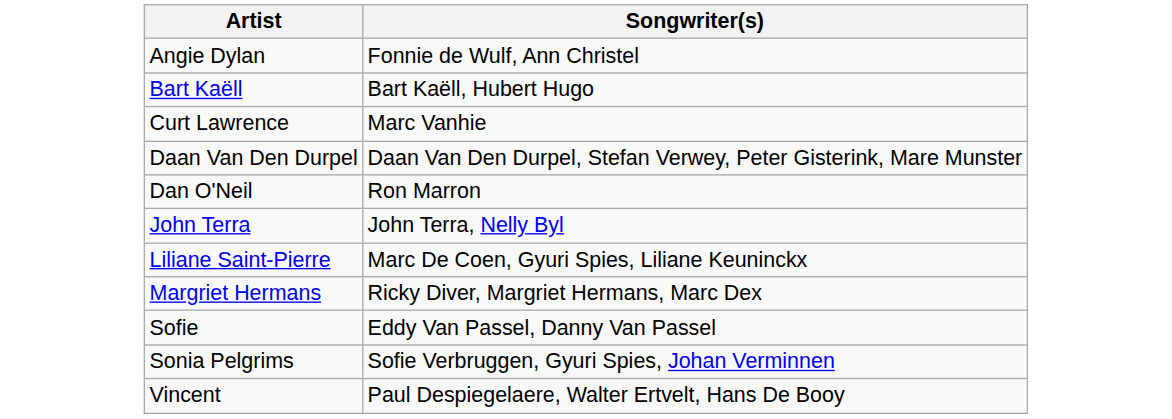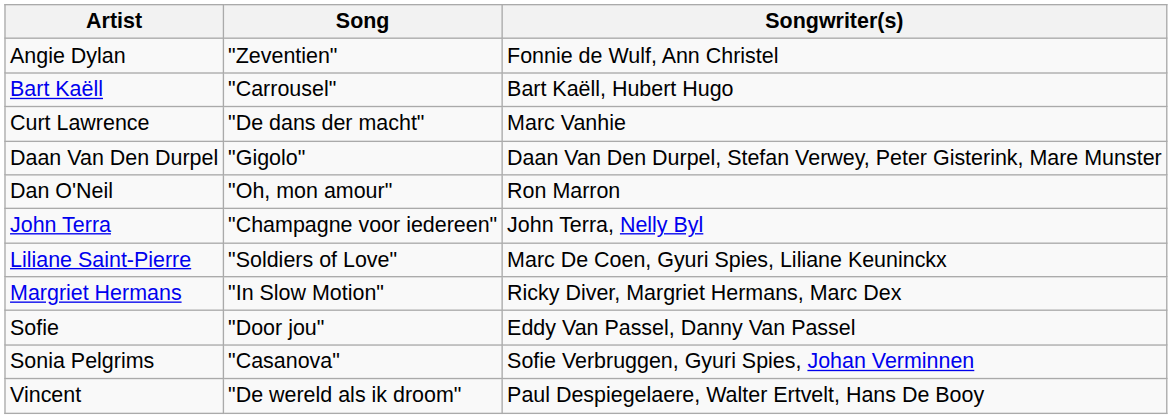+ column: Song | "Zeventien" | "Carrousel" | "De dans der macht" | "Gigolo" | "Oh, mon amour" | "Champagne voor iedereen" | "Soldiers of Love" | "In Slow Motion" | "Door jou" | "Casanova" | "De wereld als ik droom"
